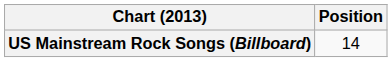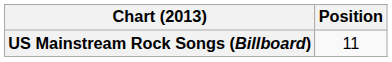US Mainstream Rock Songs (Billboard) | Position: 14 -> 11
